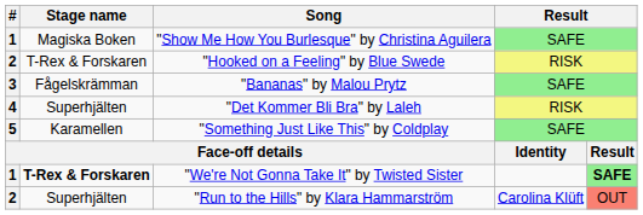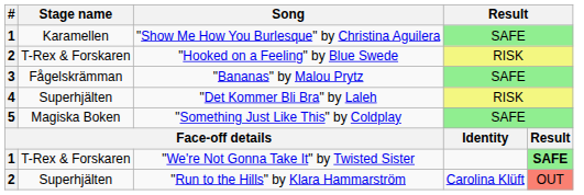"Show Me How You Burlesque" by Christina Aguilera | Stage name: Magiska Boken -> Karamellen
"Something Just Like This" by Coldplay | Stage name: Karamellen -> Magiska Boken
"We're Not Gonna Take It" by Twisted Sister | Stage name: bold -> normal
